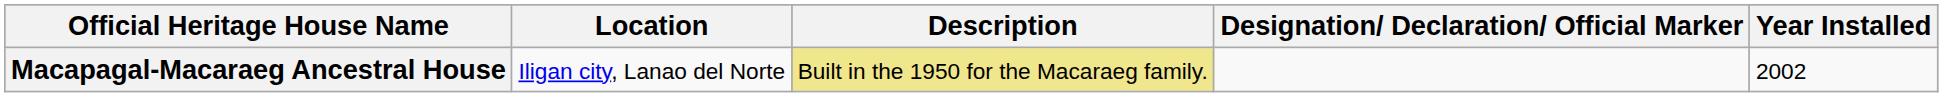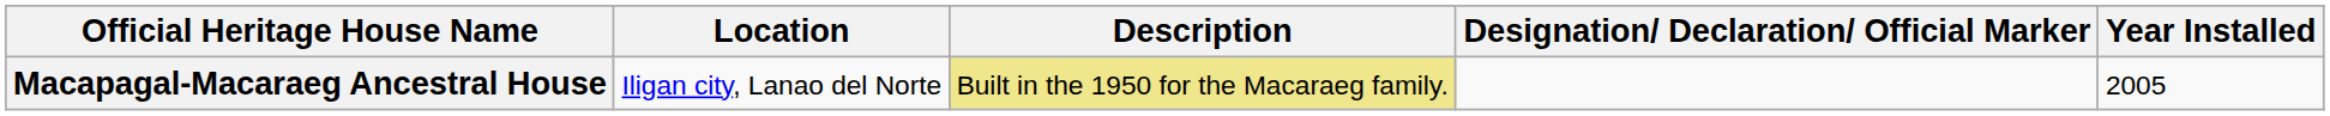Macapagal-Macaraeg Ancestral House | Year Installed: 2002 -> 2005
